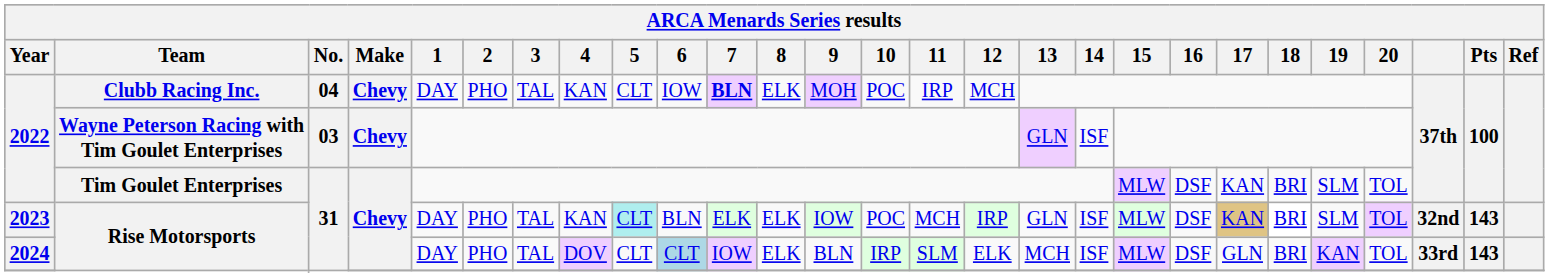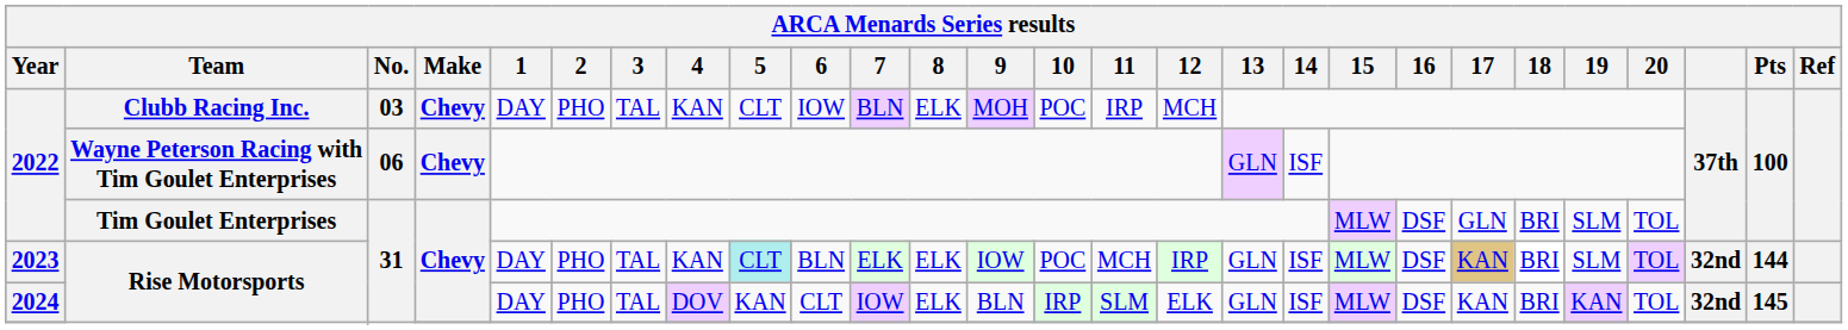Clubb Racing Inc. | No.: 04 -> 03
Clubb Racing Inc. | 7: bold -> normal
Wayne Peterson Racing with Tim Goulet Enterprises | No.: 03 -> 06
Tim Goulet Enterprises | 17: KAN -> GLN
2023 / Rise Motorsports | Pts: 143 -> 144
2024 / Rise Motorsports | 5: CLT -> KAN
2024 / Rise Motorsports | 6: lightblue background -> no background
2024 / Rise Motorsports | 13: MCH -> GLN
2024 / Rise Motorsports | 17: GLN -> KAN
2024 / Rise Motorsports | column 25: 33rd -> 32nd
2024 / Rise Motorsports | Pts: 143 -> 145
